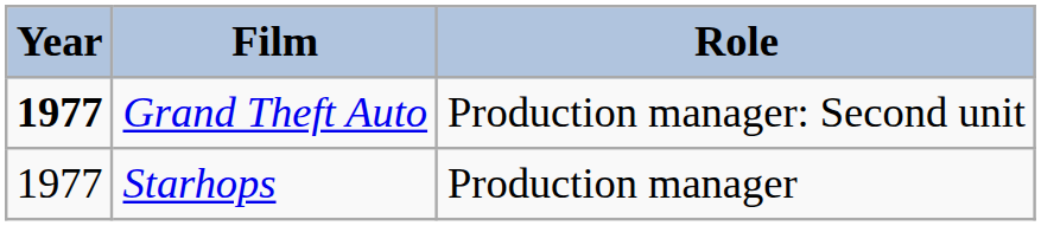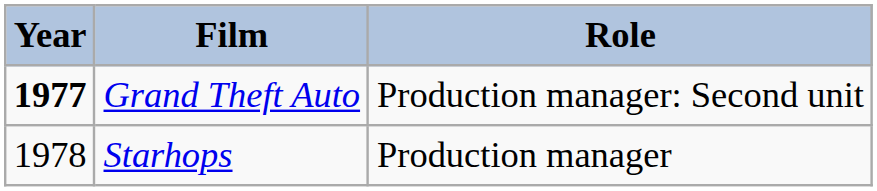Starhops | Year: 1977 -> 1978
